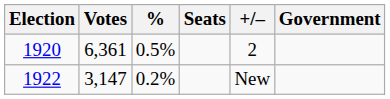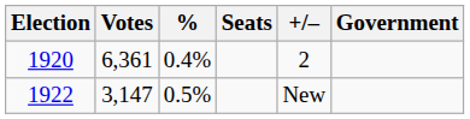1920 | %: 0.5% -> 0.4%
1922 | %: 0.2% -> 0.5%
